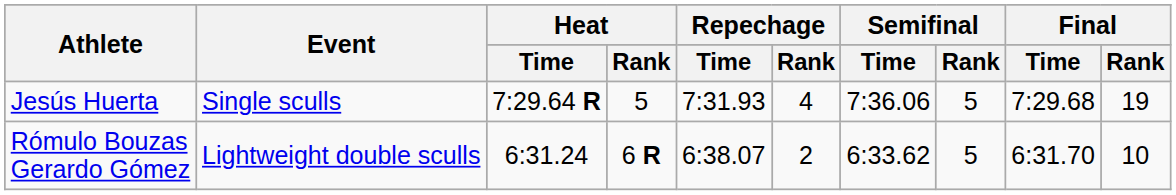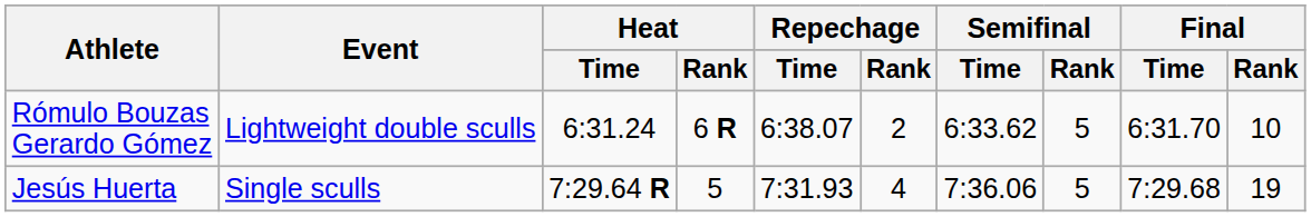rows swapped: Jesús Huerta <-> Rómulo Bouzas Gerardo Gómez
